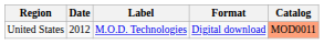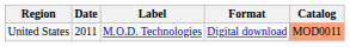United States | Date: 2012 -> 2011
